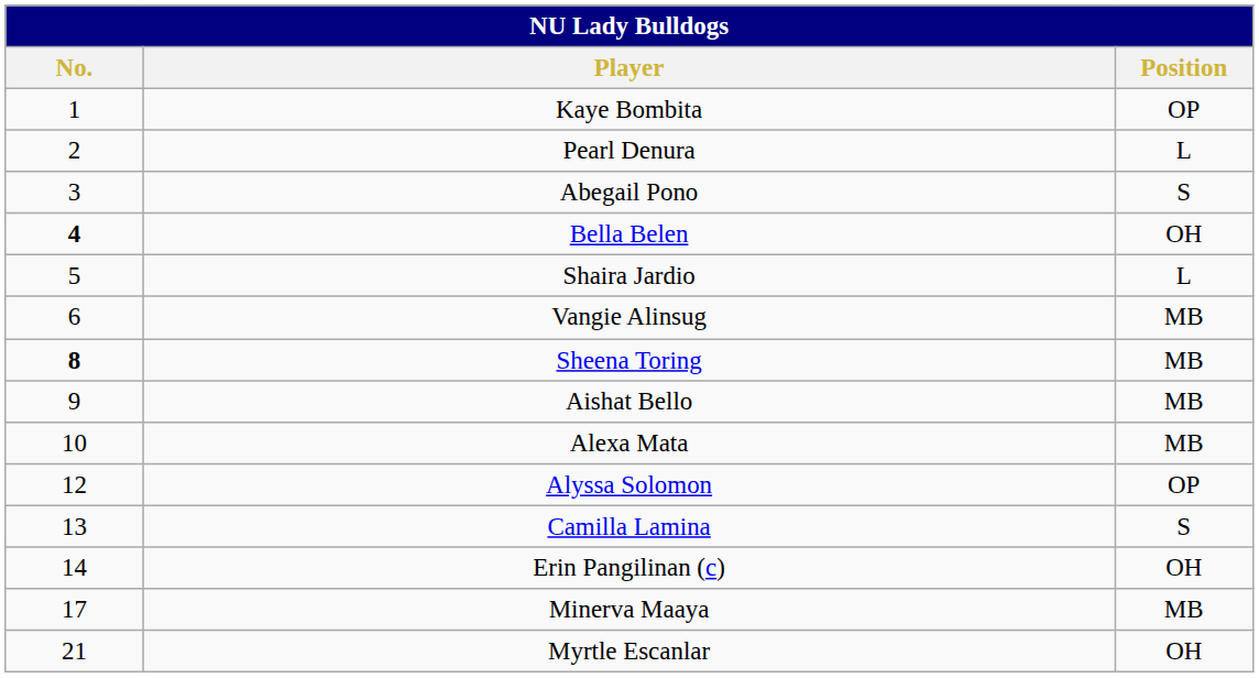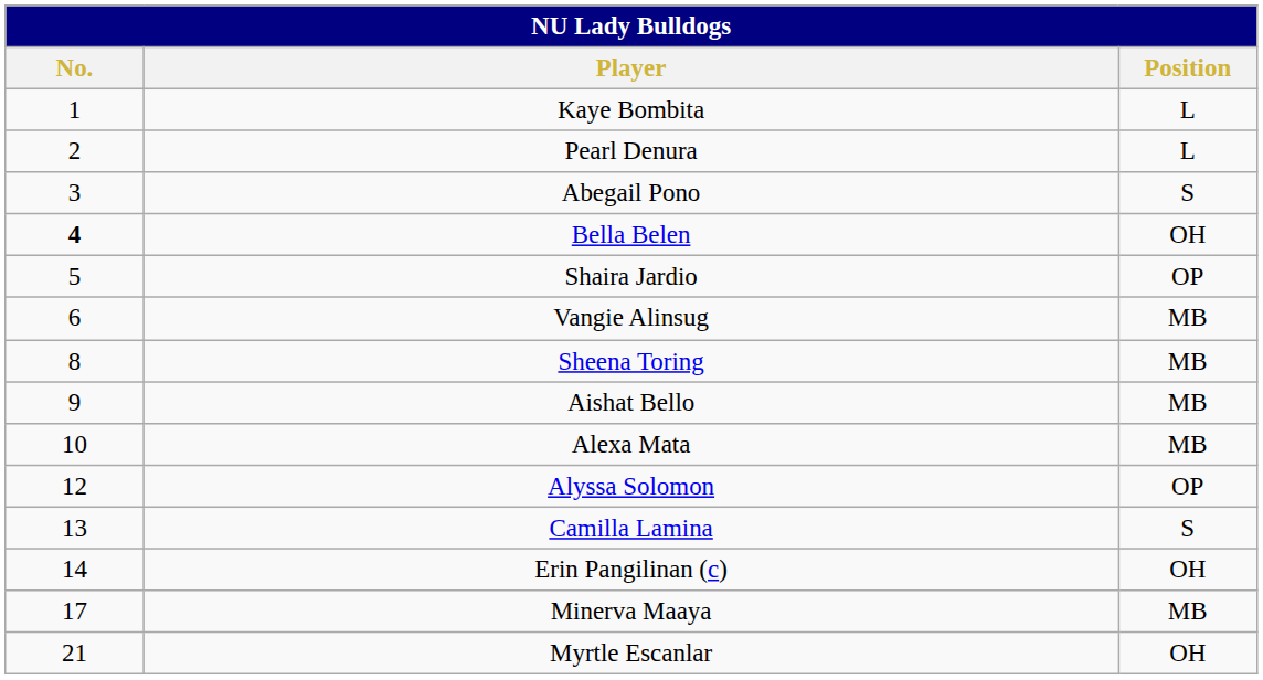Kaye Bombita | Position: OP -> L
Shaira Jardio | Position: L -> OP
Sheena Toring | No.: bold -> normal
